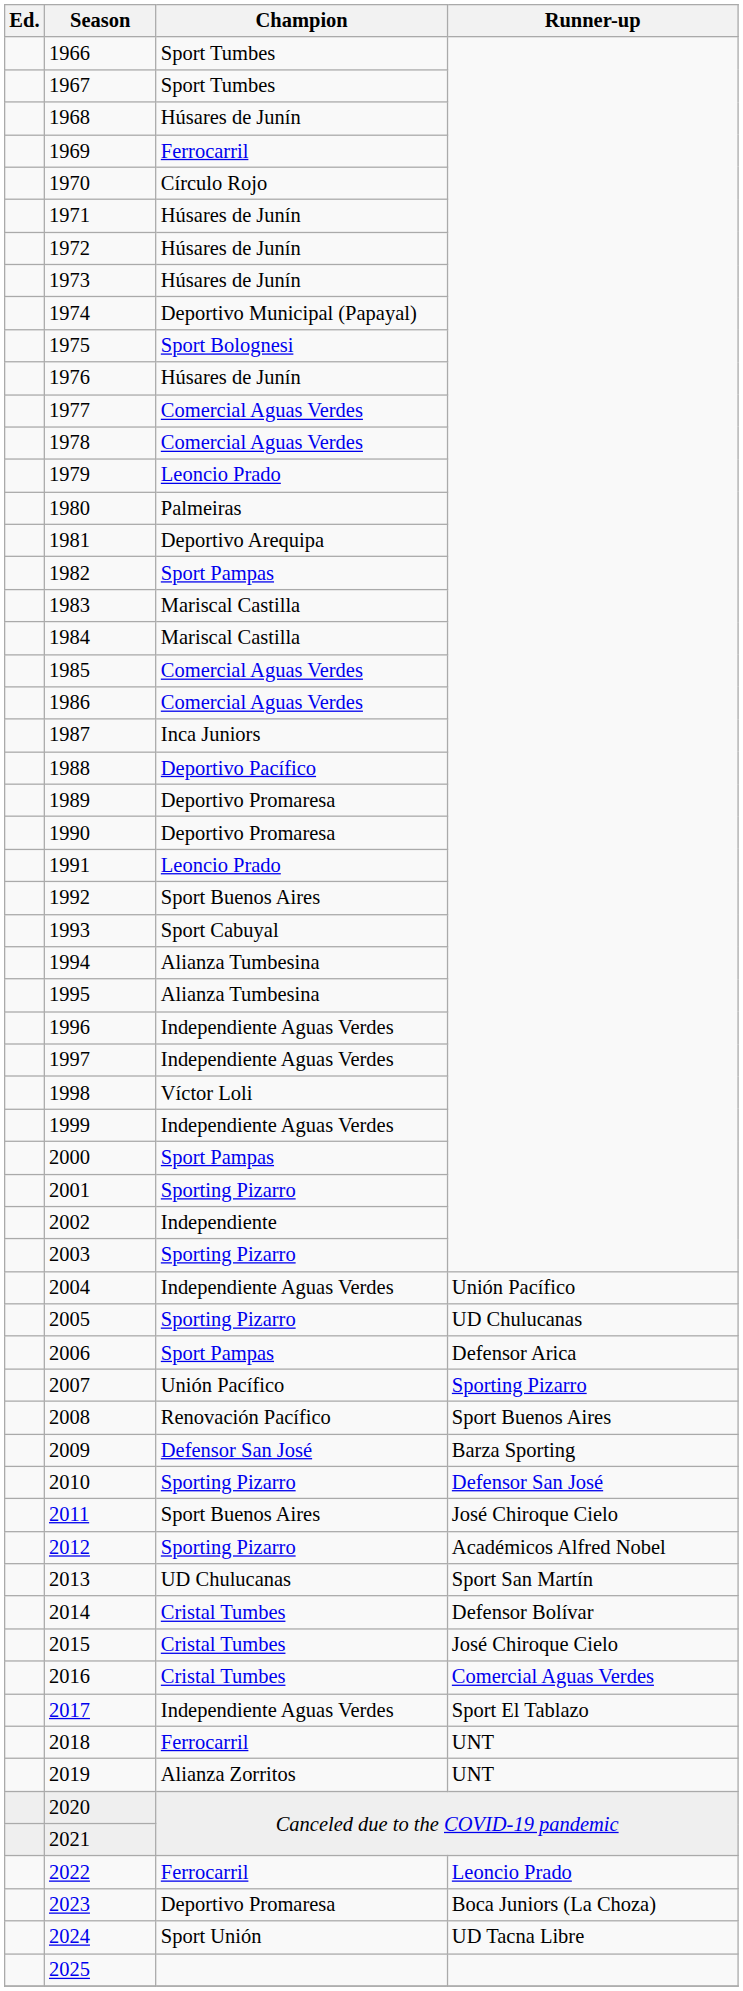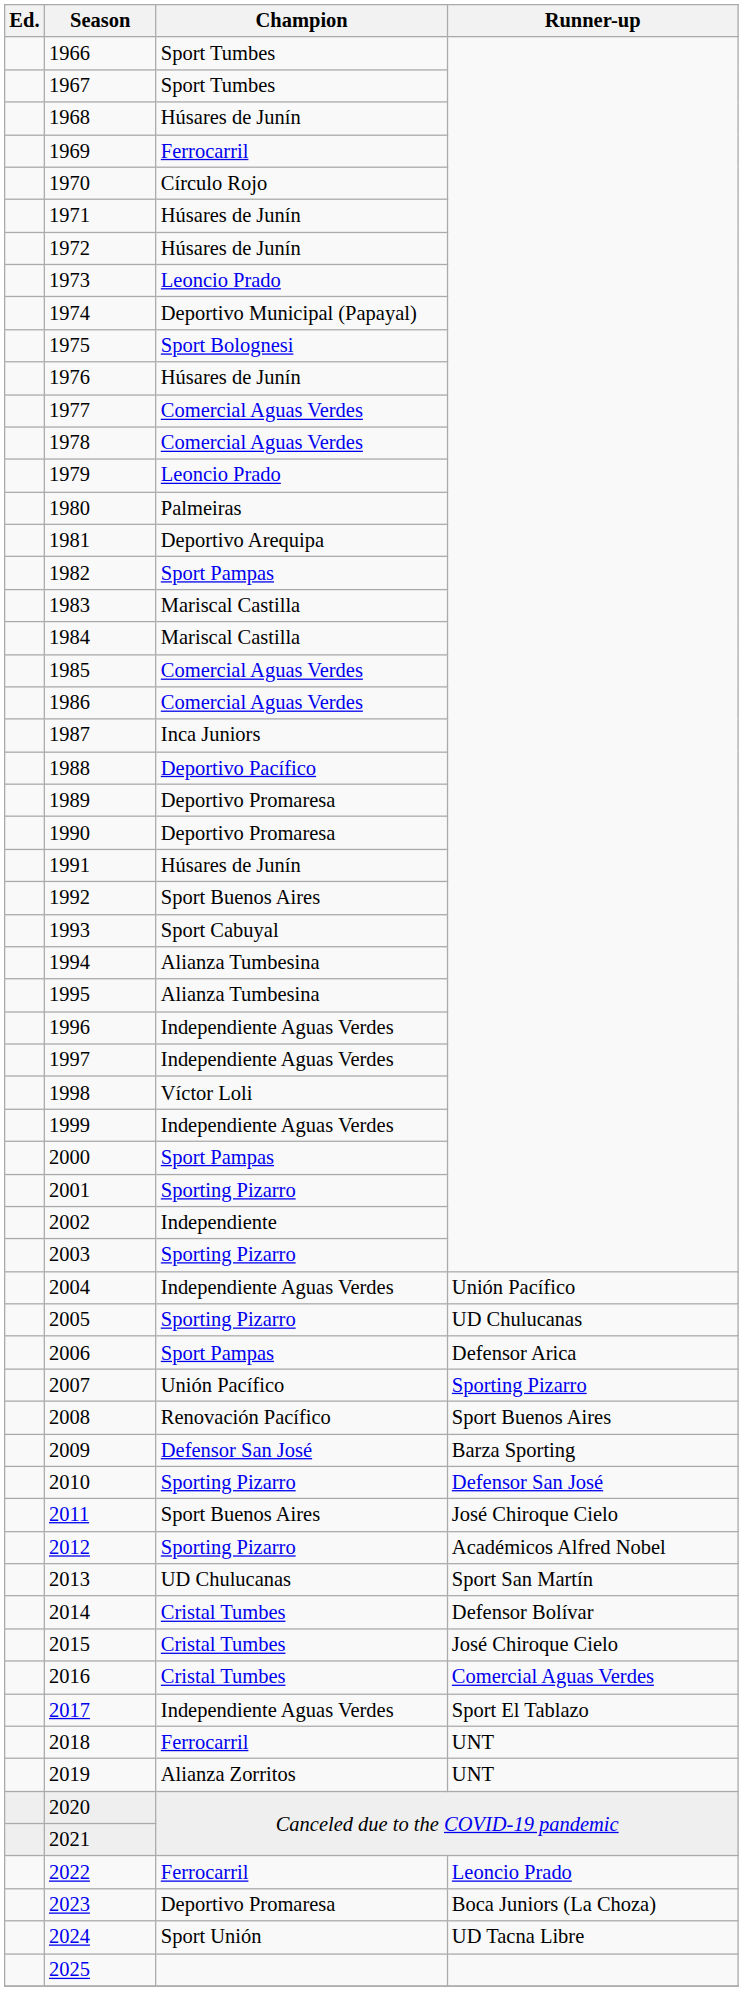1973 | Champion: Húsares de Junín -> Leoncio Prado
1991 | Champion: Leoncio Prado -> Húsares de Junín
